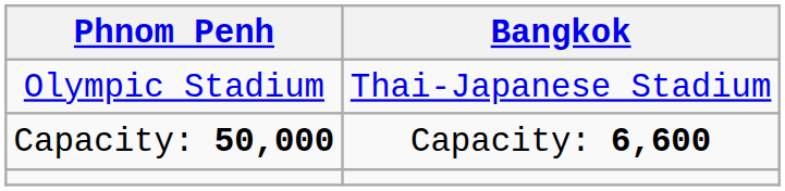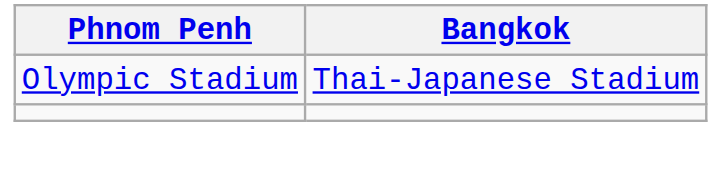- row: Capacity: 50,000 | Capacity: 6,600
